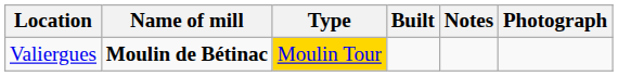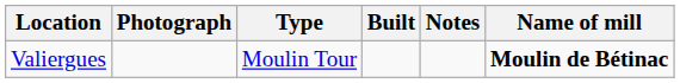columns swapped: Name of mill <-> Photograph
Valiergues | Type: gold background -> no background
